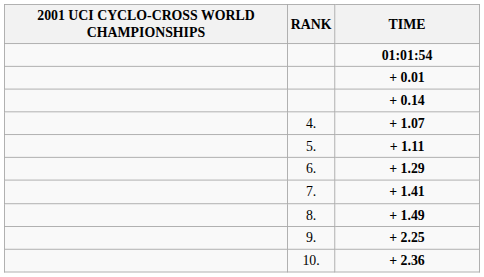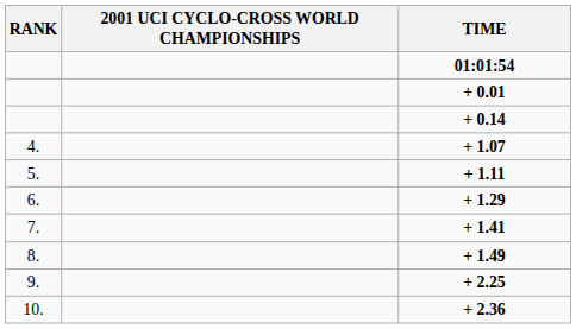columns swapped: RANK <-> 2001 UCI CYCLO-CROSS WORLD CHAMPIONSHIPS
